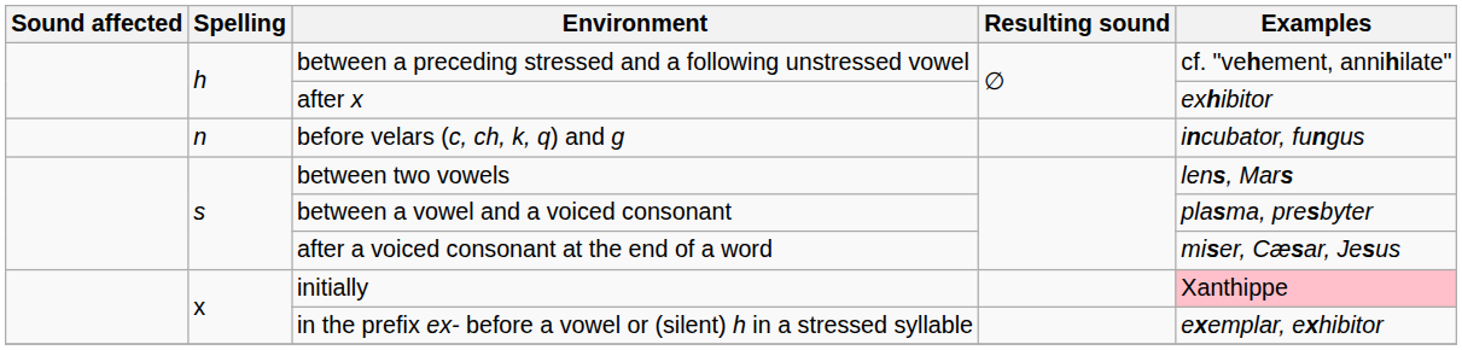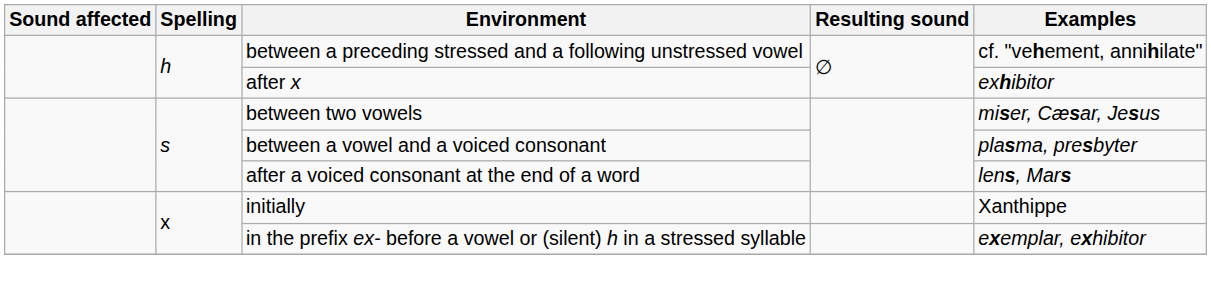- row: n | before velars (c, ch, k, q) and g | incubator, fungus
between two vowels | Examples: lens, Mars -> miser, Cæsar, Jesus
after a voiced consonant at the end of a word | Examples: miser, Cæsar, Jesus -> lens, Mars
initially | Examples: pink background -> no background
